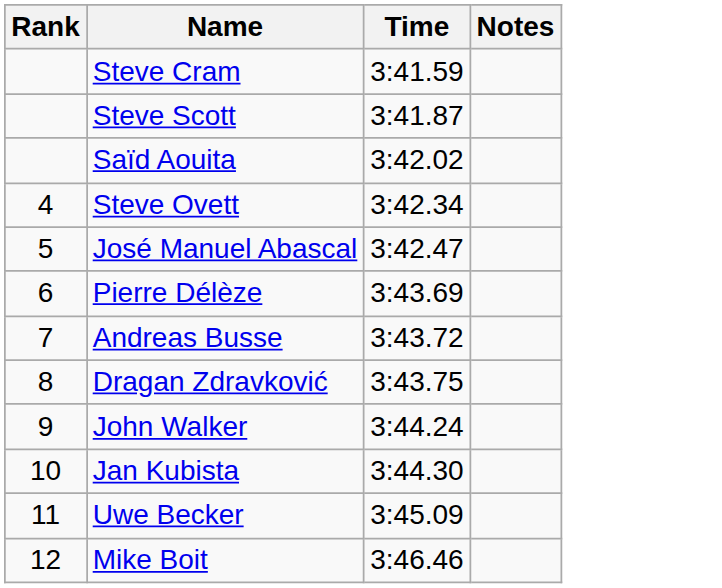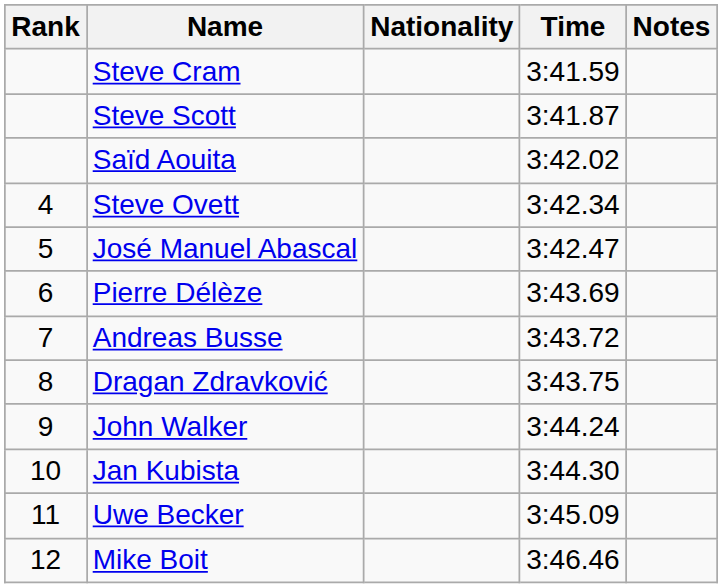+ column: Nationality
